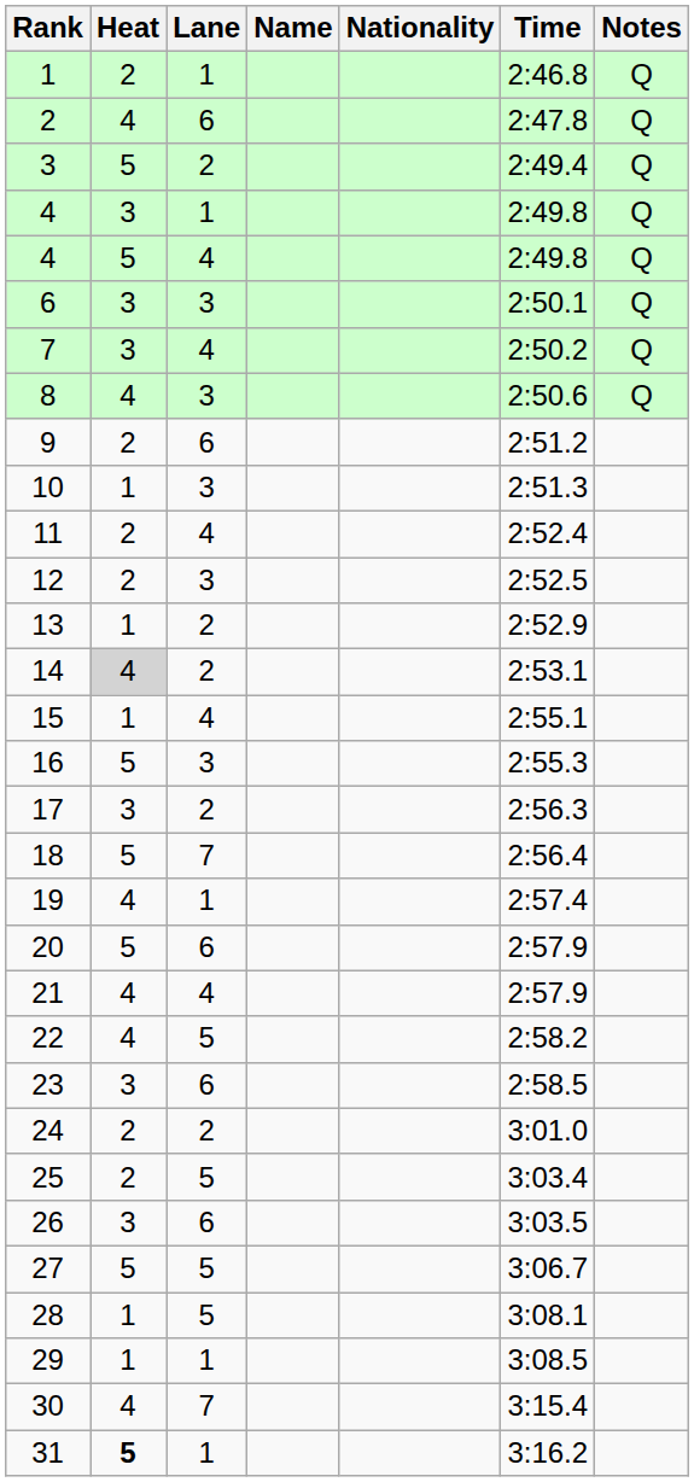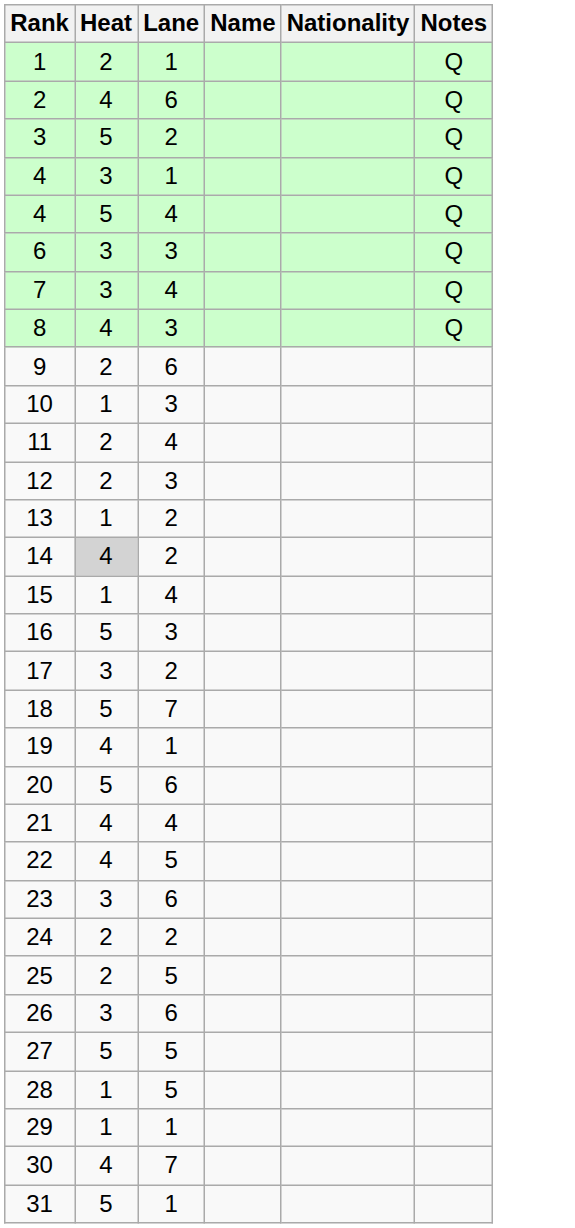- column: Time | 2:46.8 | 2:47.8 | 2:49.4 | 2:49.8 | 2:49.8 | 2:50.1 | 2:50.2 | 2:50.6 | 2:51.2 | 2:51.3 | 2:52.4 | 2:52.5 | 2:52.9 | 2:53.1 | 2:55.1 | 2:55.3 | 2:56.3 | 2:56.4 | 2:57.4 | 2:57.9 | 2:57.9 | 2:58.2 | 2:58.5 | 3:01.0 | 3:03.4 | 3:03.5 | 3:06.7 | 3:08.1 | 3:08.5 | 3:15.4 | 3:16.2
31 | Heat: bold -> normal
